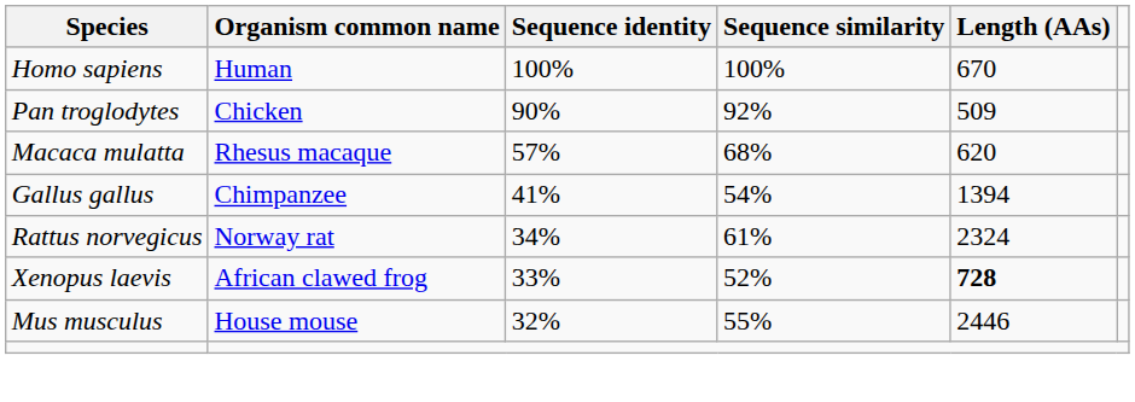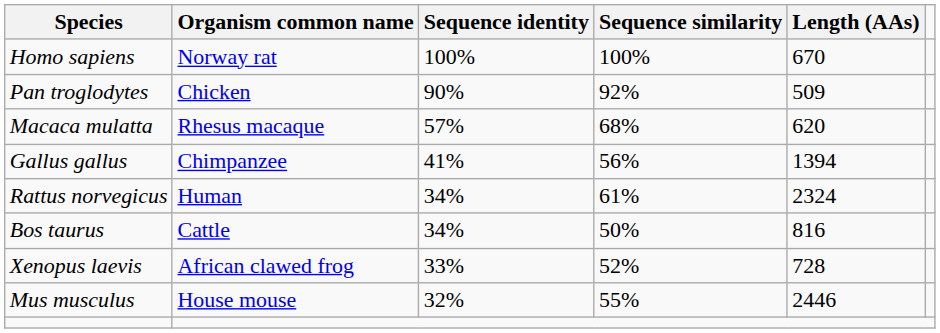Homo sapiens | Organism common name: Human -> Norway rat
Gallus gallus | Sequence similarity: 54% -> 56%
Rattus norvegicus | Organism common name: Norway rat -> Human
+ row: Bos taurus | Cattle | 34% | 50% | 816
Xenopus laevis | Length (AAs): bold -> normal
